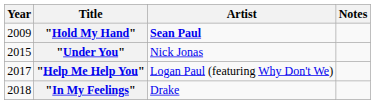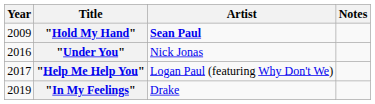"Under You" | Year: 2015 -> 2016
"In My Feelings" | Year: 2018 -> 2019
